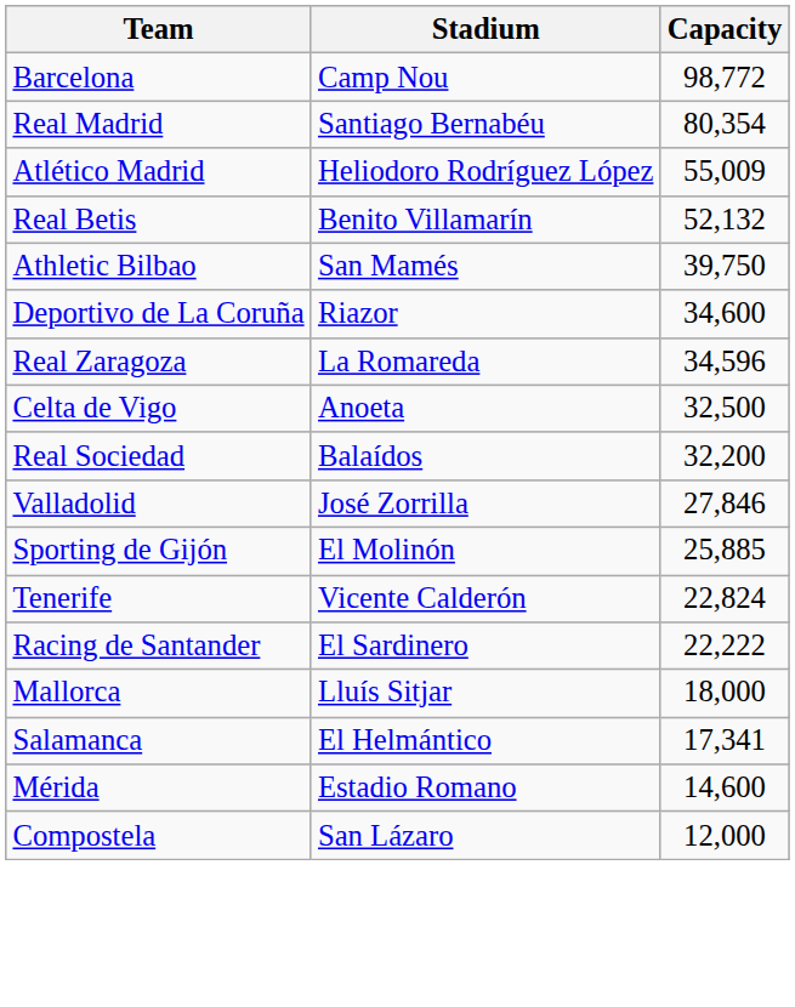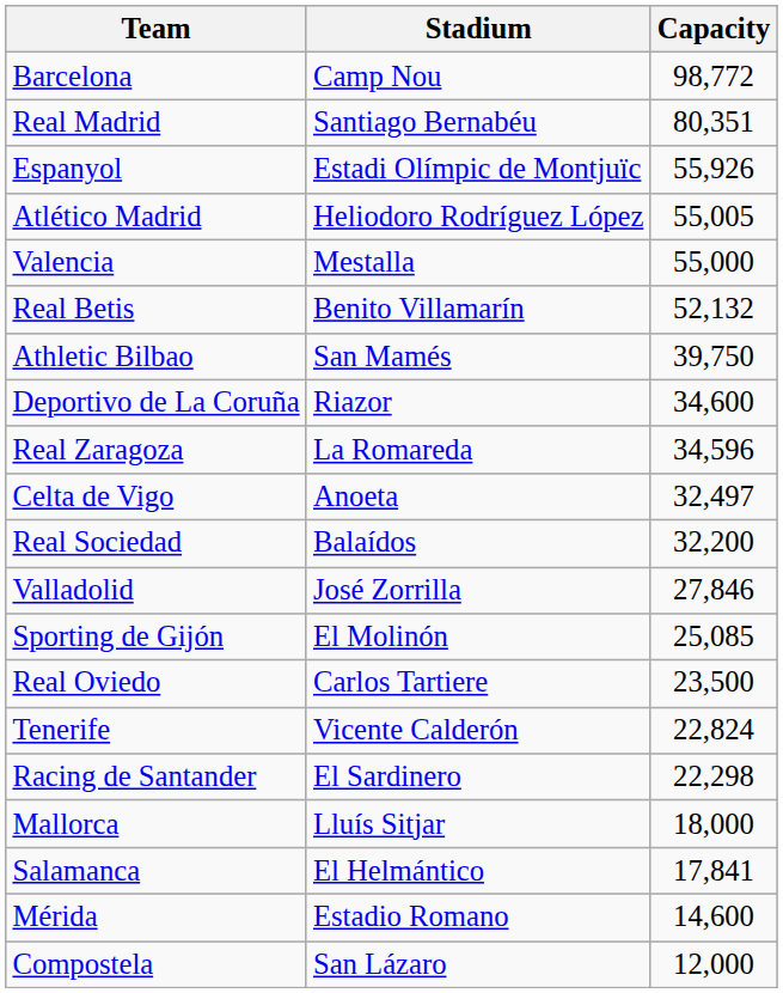Real Madrid | Capacity: 80,354 -> 80,351
+ row: Espanyol | Estadi Olímpic de Montjuïc | 55,926
Atlético Madrid | Capacity: 55,009 -> 55,005
+ row: Valencia | Mestalla | 55,000
Celta de Vigo | Capacity: 32,500 -> 32,497
Sporting de Gijón | Capacity: 25,885 -> 25,085
+ row: Real Oviedo | Carlos Tartiere | 23,500
Racing de Santander | Capacity: 22,222 -> 22,298
Salamanca | Capacity: 17,341 -> 17,841
